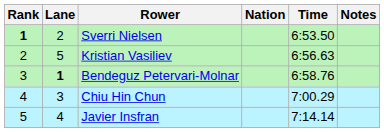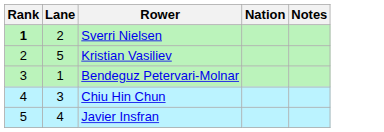- column: Time | 6:53.50 | 6:56.63 | 6:58.76 | 7:00.29 | 7:14.14
Bendeguz Petervari-Molnar | Lane: bold -> normal
